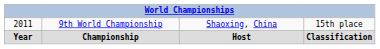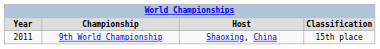rows swapped: Year <-> 2011
